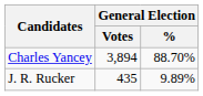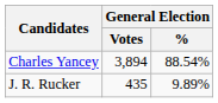Charles Yancey | General Election / %: 88.70% -> 88.54%
